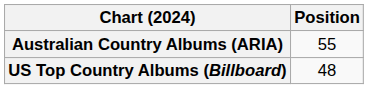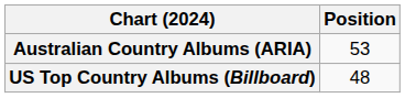Australian Country Albums (ARIA) | Position: 55 -> 53
